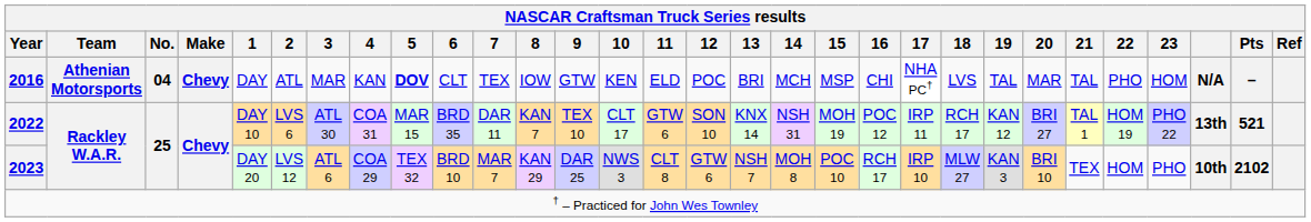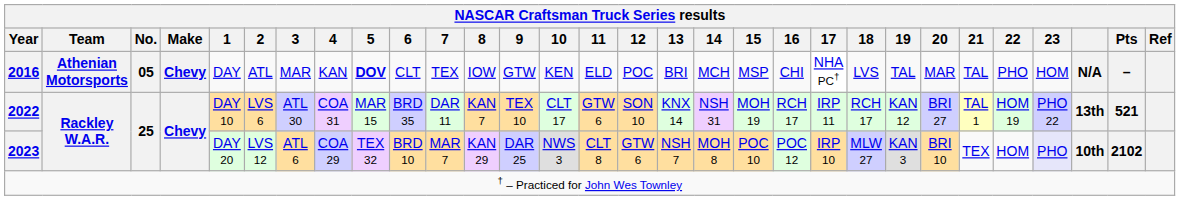2016 | NASCAR Craftsman Truck Series results / No.: 04 -> 05
2022 | NASCAR Craftsman Truck Series results / 16: POC 12 -> RCH 17
2023 | NASCAR Craftsman Truck Series results / 16: RCH 17 -> POC 12
2023 | NASCAR Craftsman Truck Series results / 23: no background -> lavender background
